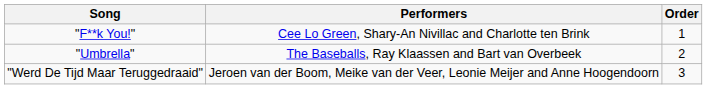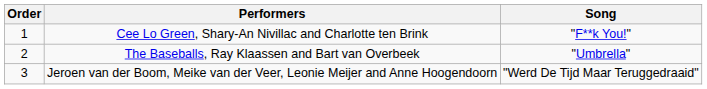columns swapped: Order <-> Song
